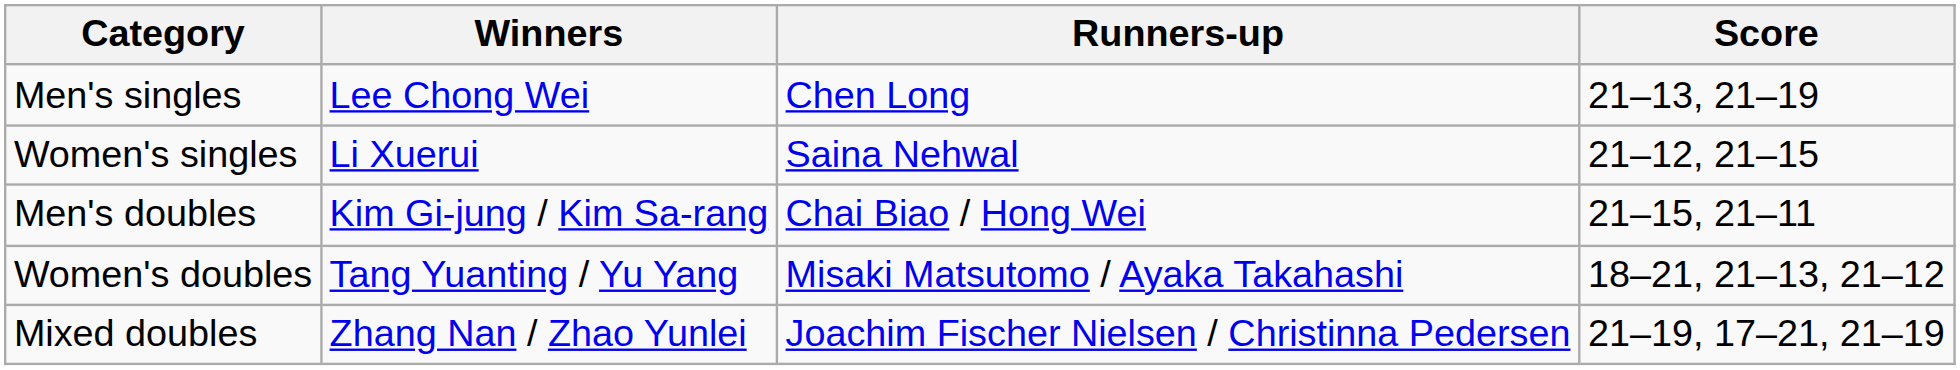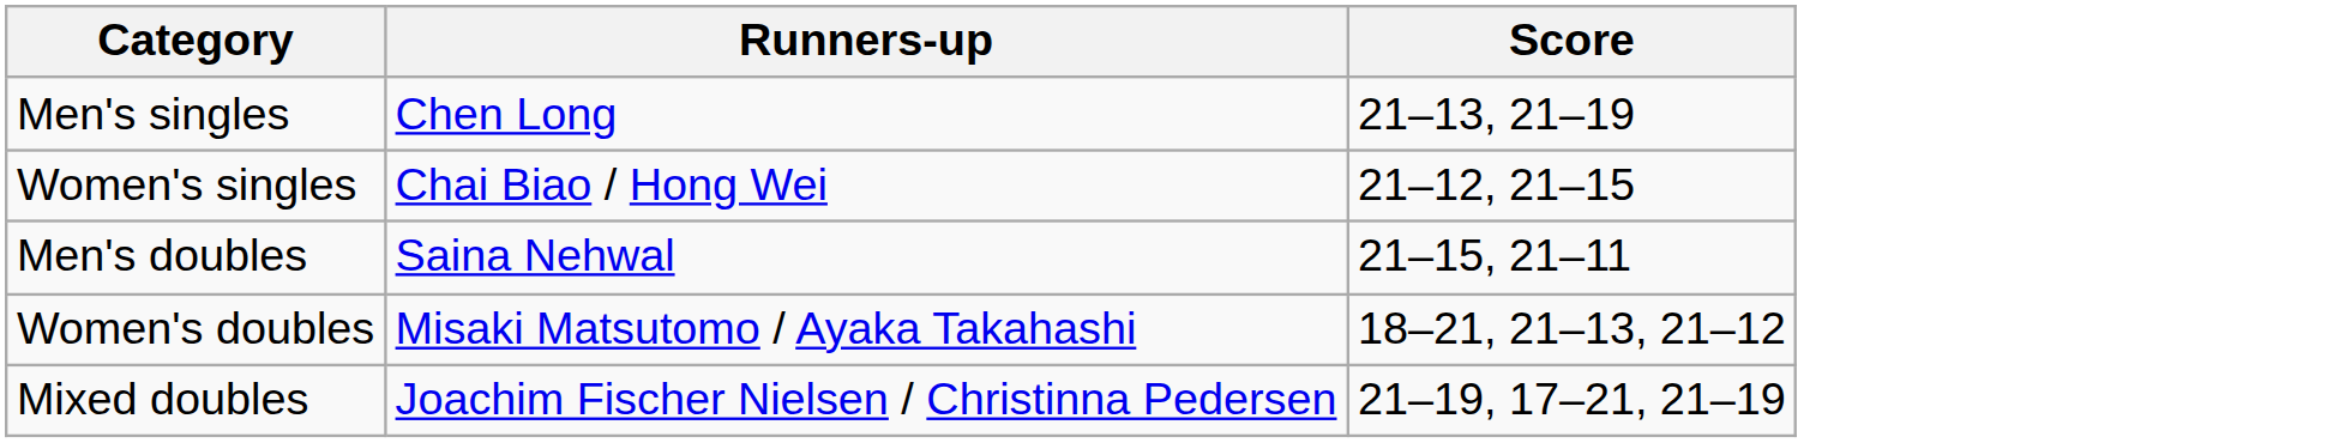- column: Winners | Lee Chong Wei | Li Xuerui | Kim Gi-jung / Kim Sa-rang | Tang Yuanting / Yu Yang | Zhang Nan / Zhao Yunlei
Women's singles | Runners-up: Saina Nehwal -> Chai Biao / Hong Wei
Men's doubles | Runners-up: Chai Biao / Hong Wei -> Saina Nehwal
